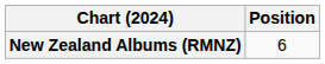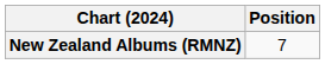New Zealand Albums (RMNZ) | Position: 6 -> 7
